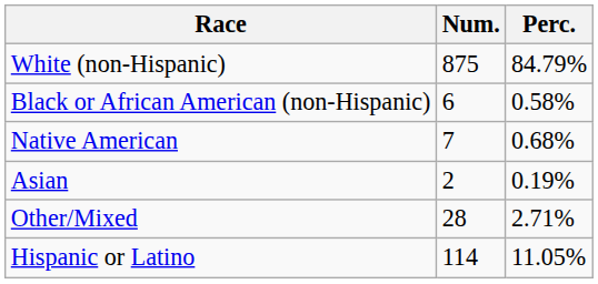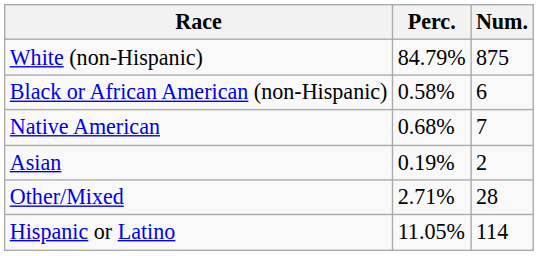columns swapped: Num. <-> Perc.
